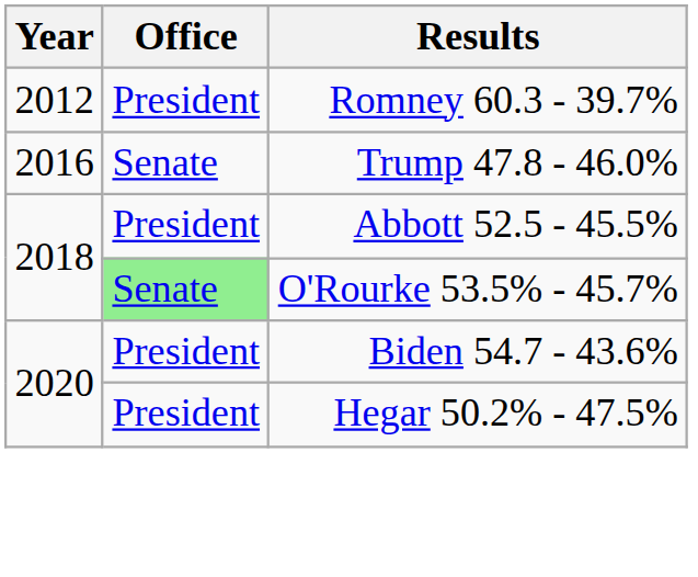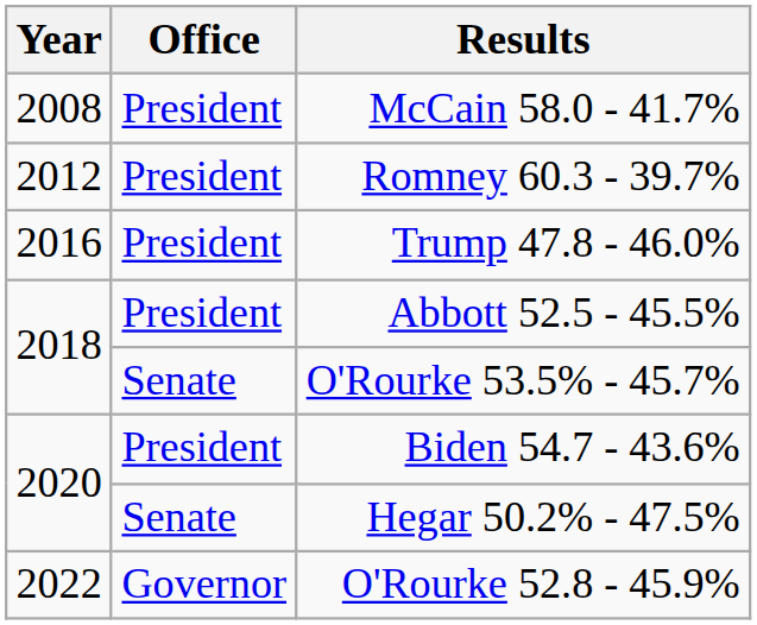+ row: 2008 | President | McCain 58.0 - 41.7%
Trump 47.8 - 46.0% | Office: Senate -> President
O'Rourke 53.5% - 45.7% | Office: lightgreen background -> no background
Hegar 50.2% - 47.5% | Office: President -> Senate
+ row: 2022 | Governor | O'Rourke 52.8 - 45.9%
